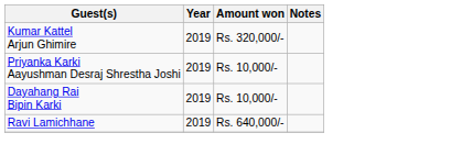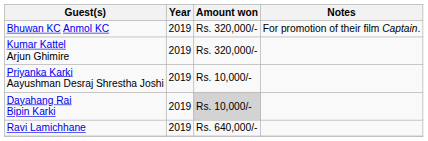+ row: Bhuwan KC Anmol KC | 2019 | Rs. 320,000/- | For promotion of their film Captain.
Dayahang Rai Bipin Karki | Amount won: no background -> lightgrey background
